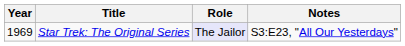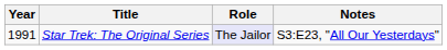Star Trek: The Original Series | Year: 1969 -> 1991
